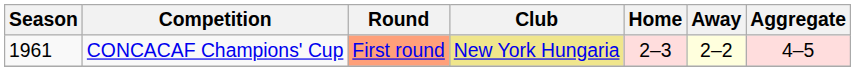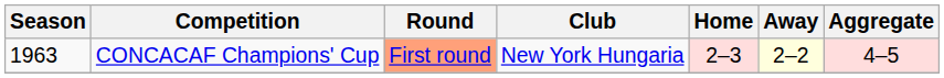CONCACAF Champions' Cup | Season: 1961 -> 1963
CONCACAF Champions' Cup | Club: khaki background -> no background
